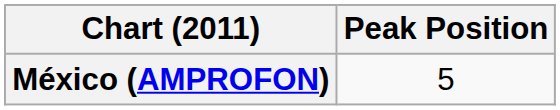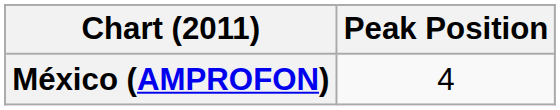México (AMPROFON) | Peak Position: 5 -> 4
